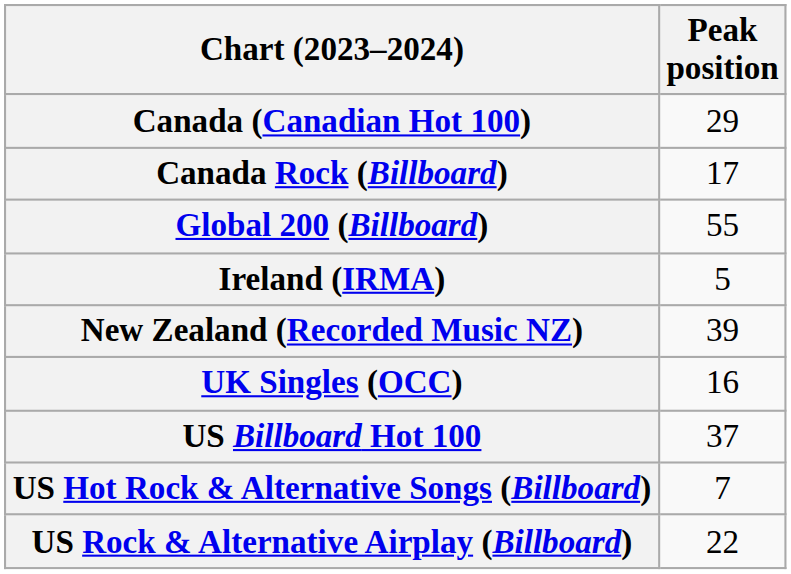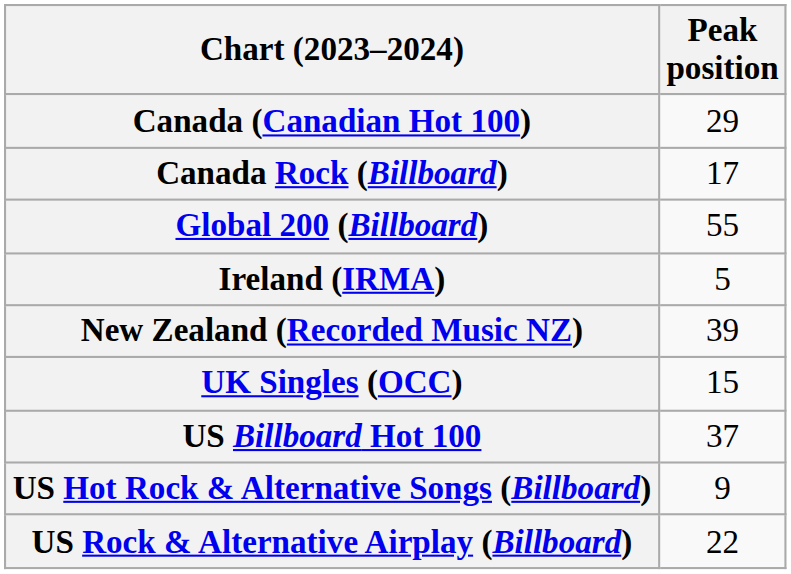UK Singles (OCC) | Peak position: 16 -> 15
US Hot Rock & Alternative Songs (Billboard) | Peak position: 7 -> 9
